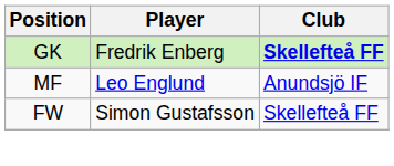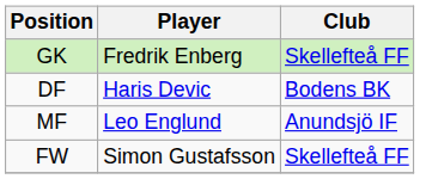GK | Club: bold -> normal
+ row: DF | Haris Devic | Bodens BK
